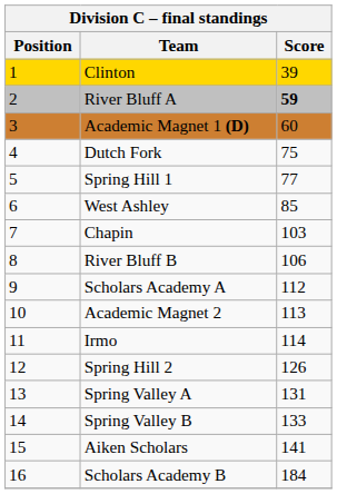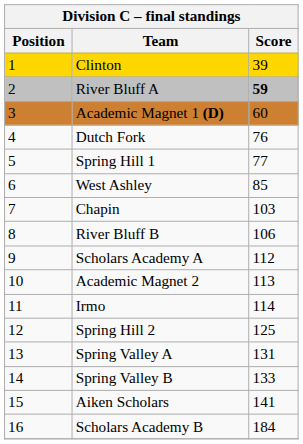Dutch Fork | Score: 75 -> 76
Spring Hill 2 | Score: 126 -> 125
